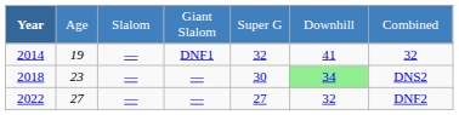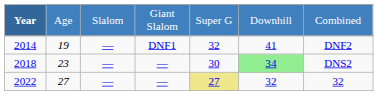2014 | column 7: 32 -> DNF2
2022 | column 5: no background -> khaki background
2022 | column 7: DNF2 -> 32
